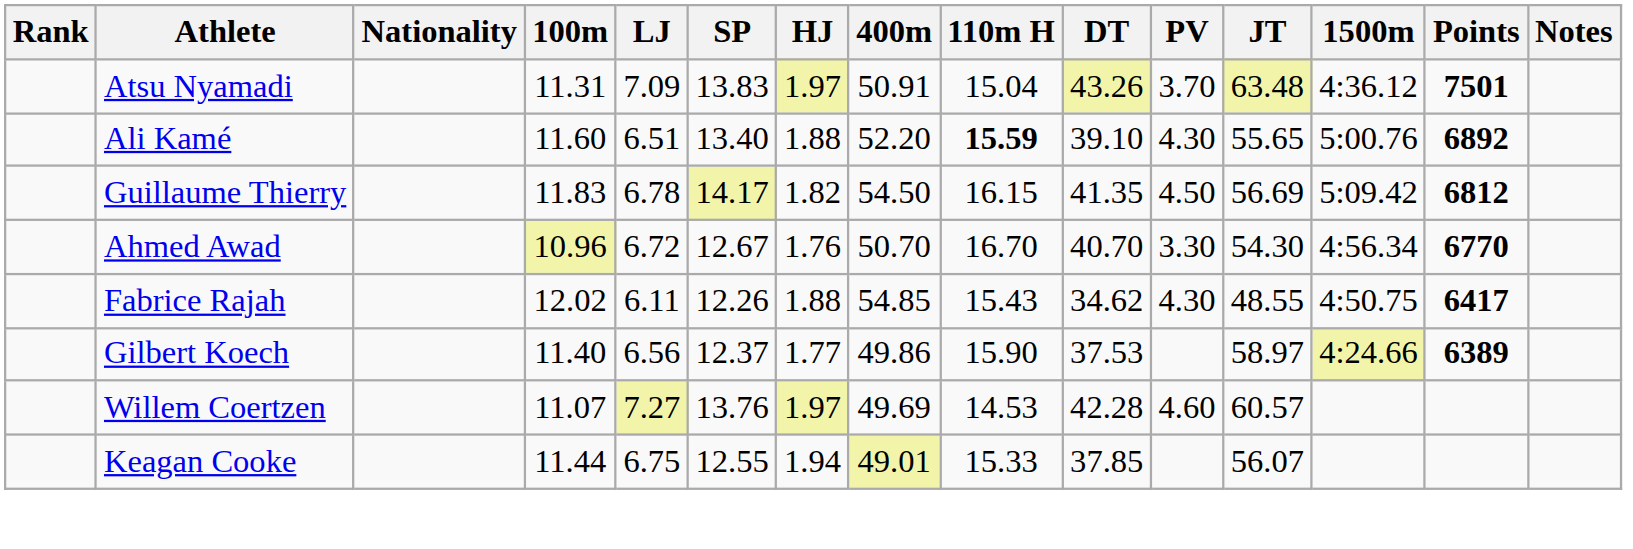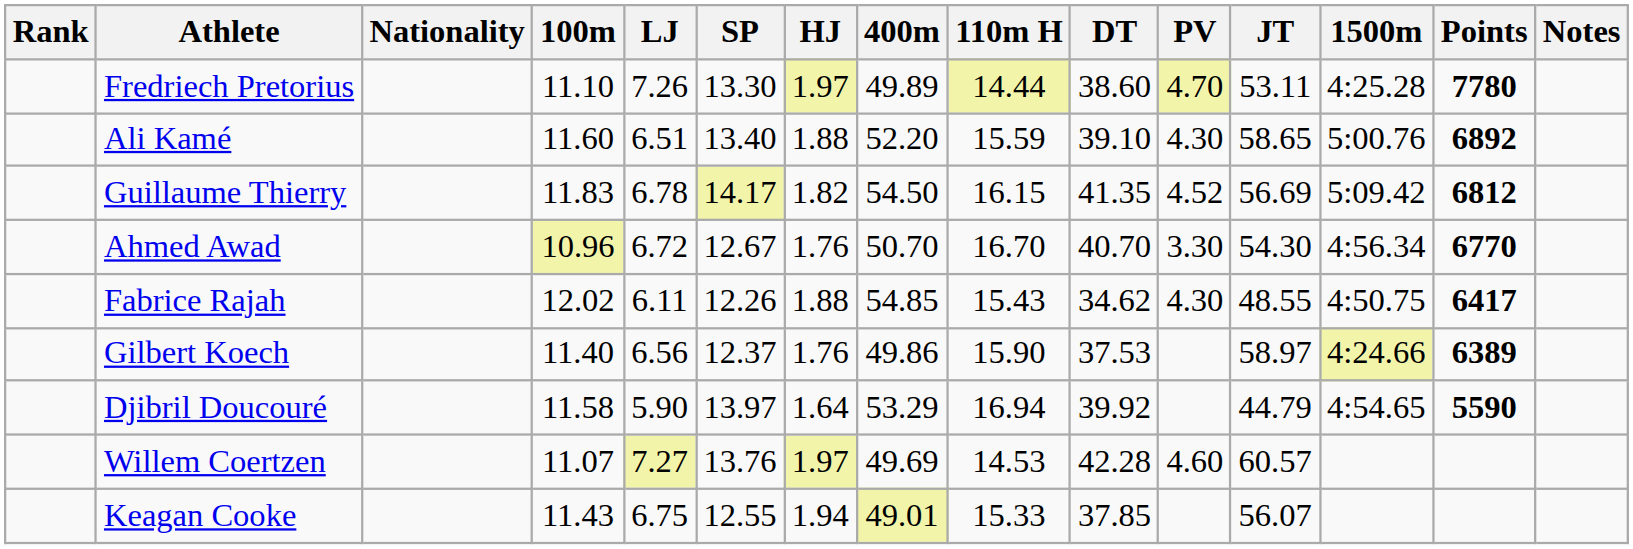+ row: Fredriech Pretorius | 11.10 | 7.26 | 13.30 | 1.97 | 49.89 | 14.44 | 38.60 | 4.70 | 53.11 | 4:25.28 | 7780
- row: Atsu Nyamadi | 11.31 | 7.09 | 13.83 | 1.97 | 50.91 | 15.04 | 43.26 | 3.70 | 63.48 | 4:36.12 | 7501
Ali Kamé | 110m H: bold -> normal
Ali Kamé | JT: 55.65 -> 58.65
Guillaume Thierry | PV: 4.50 -> 4.52
Gilbert Koech | HJ: 1.77 -> 1.76
+ row: Djibril Doucouré | 11.58 | 5.90 | 13.97 | 1.64 | 53.29 | 16.94 | 39.92 | 44.79 | 4:54.65 | 5590
Keagan Cooke | 100m: 11.44 -> 11.43
